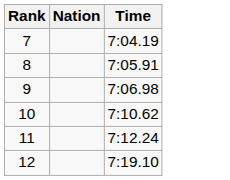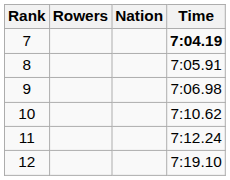+ column: Rowers
7 | Time: normal -> bold
